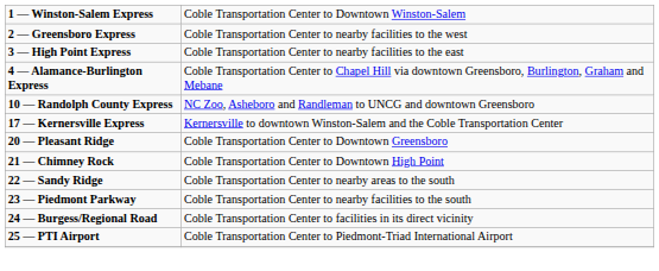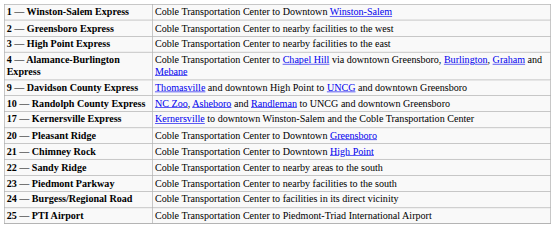+ row: 9 — Davidson County Express | Thomasville and downtown High Point to UNCG and downtown Greensboro
